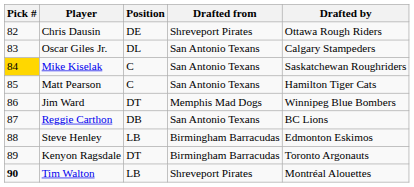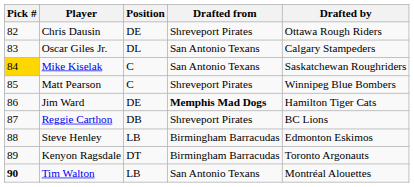Matt Pearson | Drafted from: San Antonio Texans -> Shreveport Pirates
Matt Pearson | Drafted by: Hamilton Tiger Cats -> Winnipeg Blue Bombers
Jim Ward | Position: DT -> DE
Jim Ward | Drafted from: normal -> bold
Jim Ward | Drafted by: Winnipeg Blue Bombers -> Hamilton Tiger Cats
Reggie Carthon | Drafted from: San Antonio Texans -> Shreveport Pirates
Tim Walton | Drafted from: Shreveport Pirates -> San Antonio Texans
